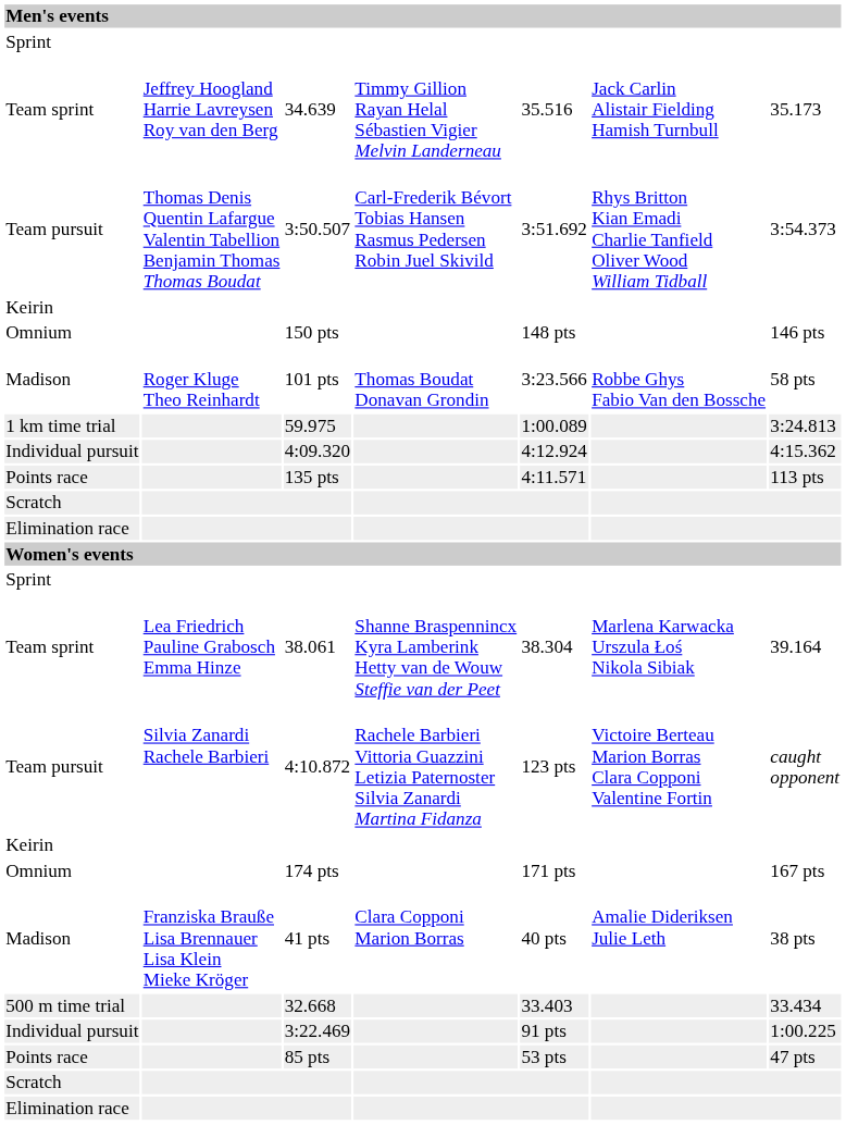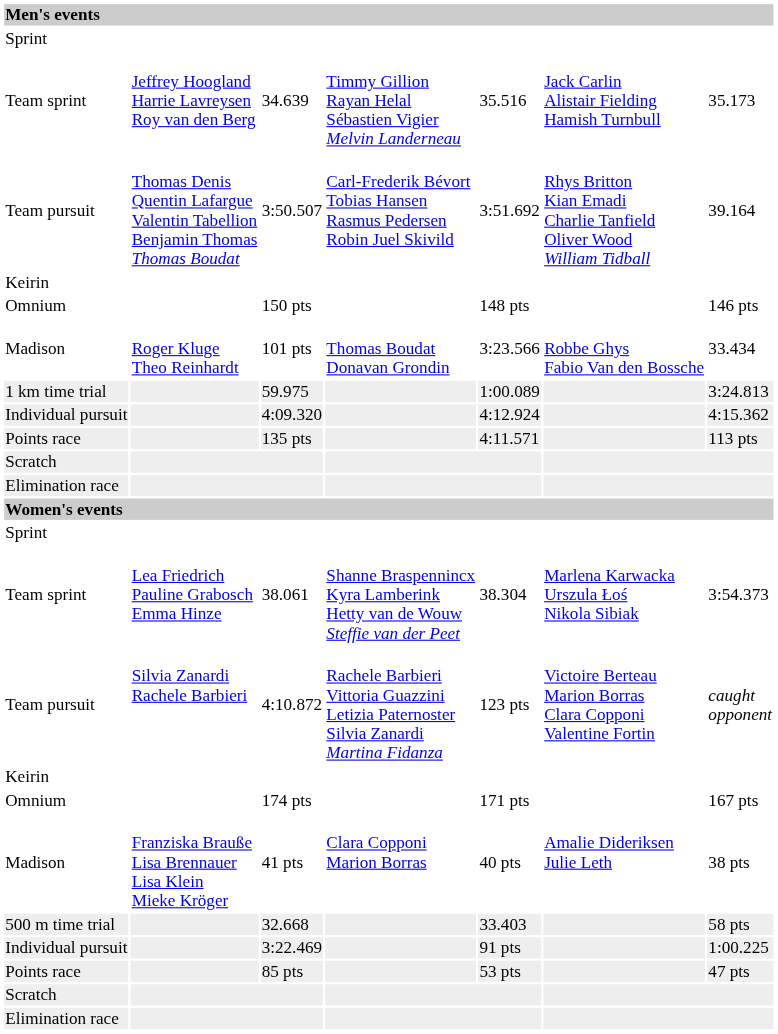3:50.507 | column 7: 3:54.373 -> 39.164
101 pts | column 7: 58 pts -> 33.434
38.061 | column 7: 39.164 -> 3:54.373
32.668 | column 7: 33.434 -> 58 pts
